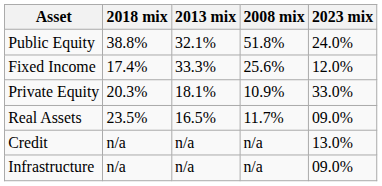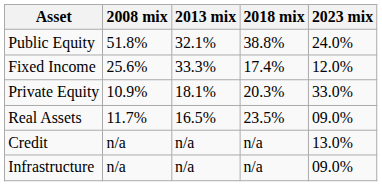columns swapped: 2008 mix <-> 2018 mix
